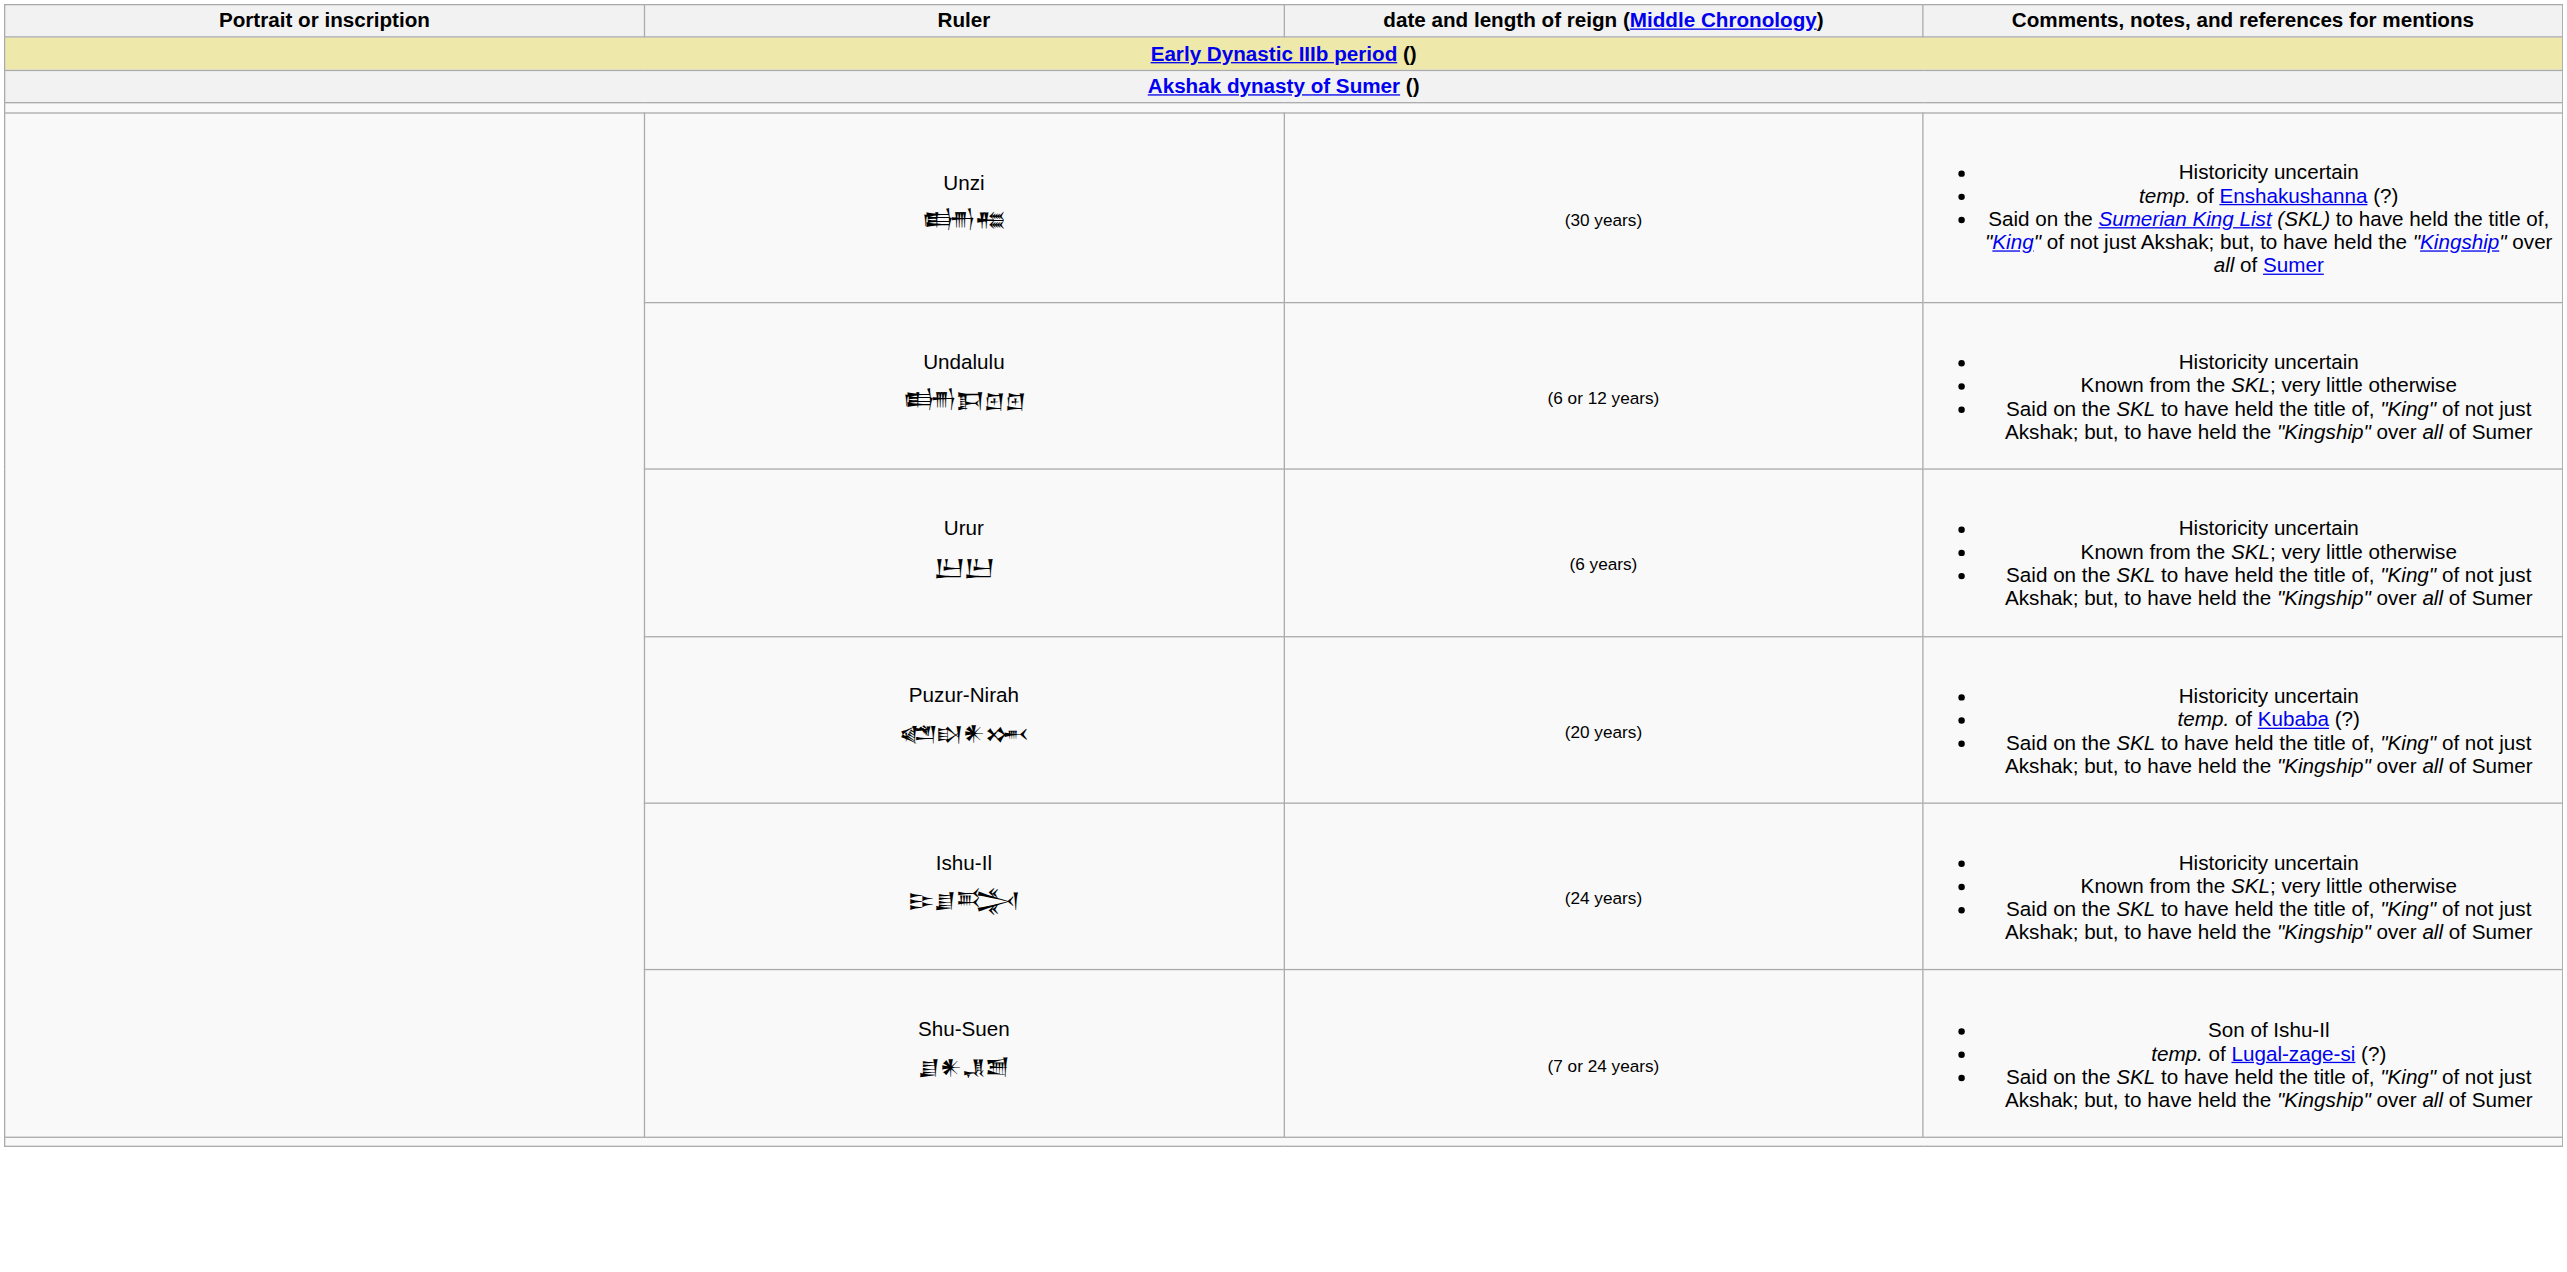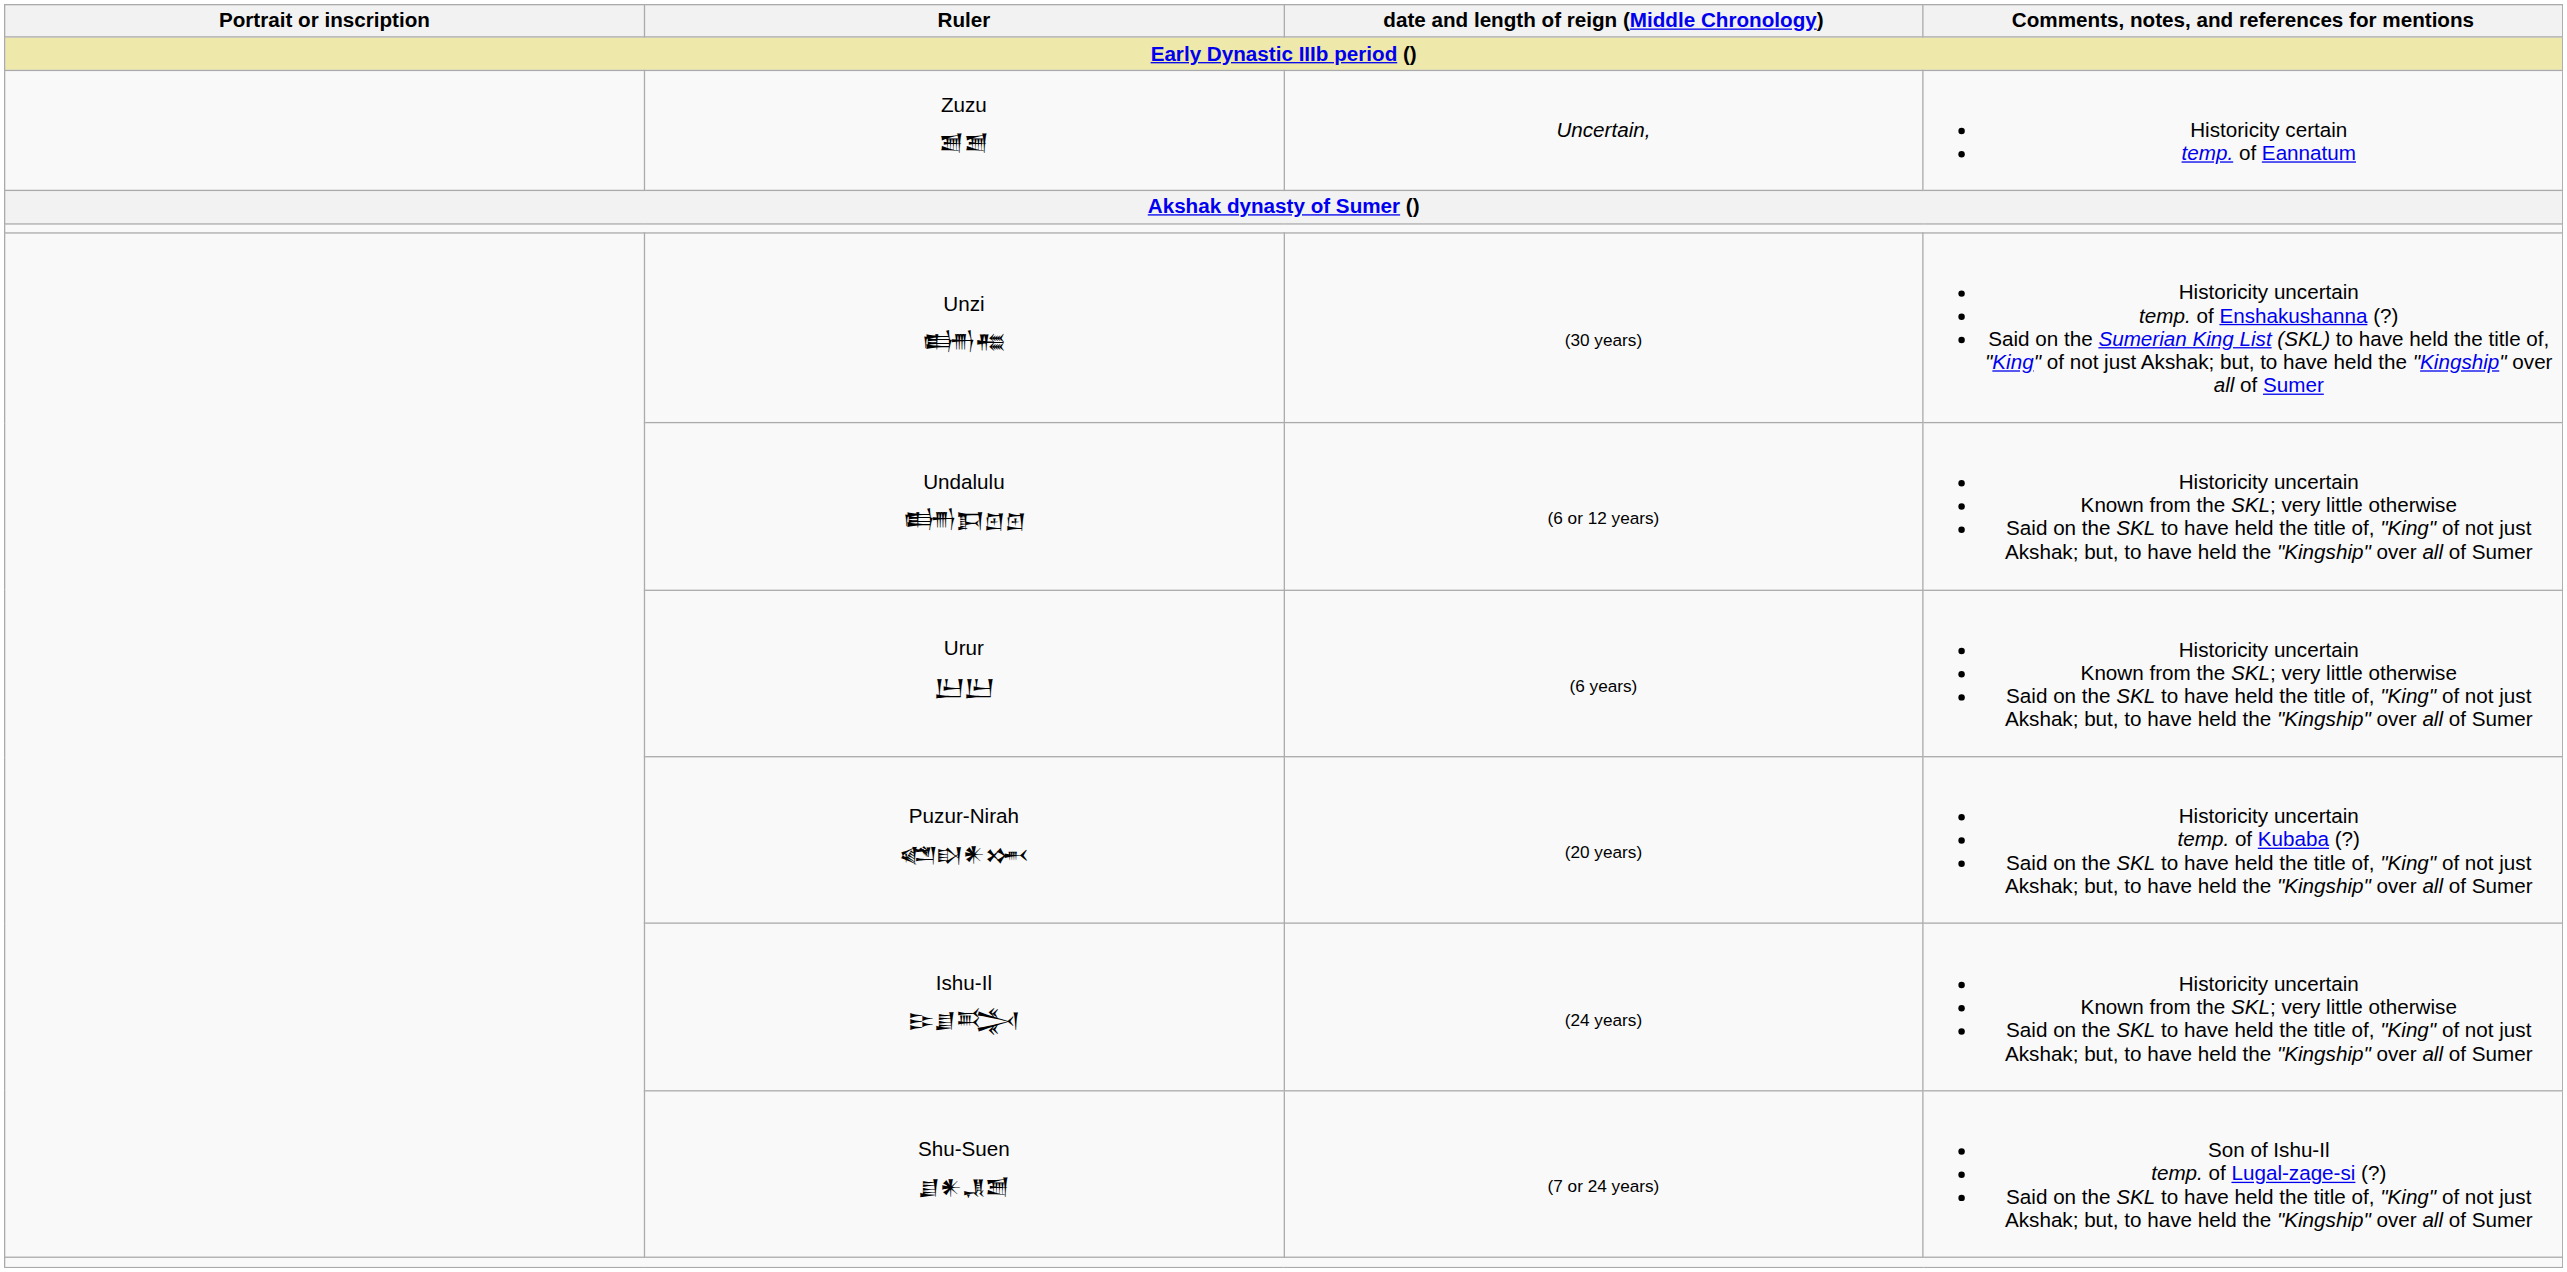+ row: Zuzu 𒍪𒍪 | Uncertain, | Historicity certain temp. of Eannatum
